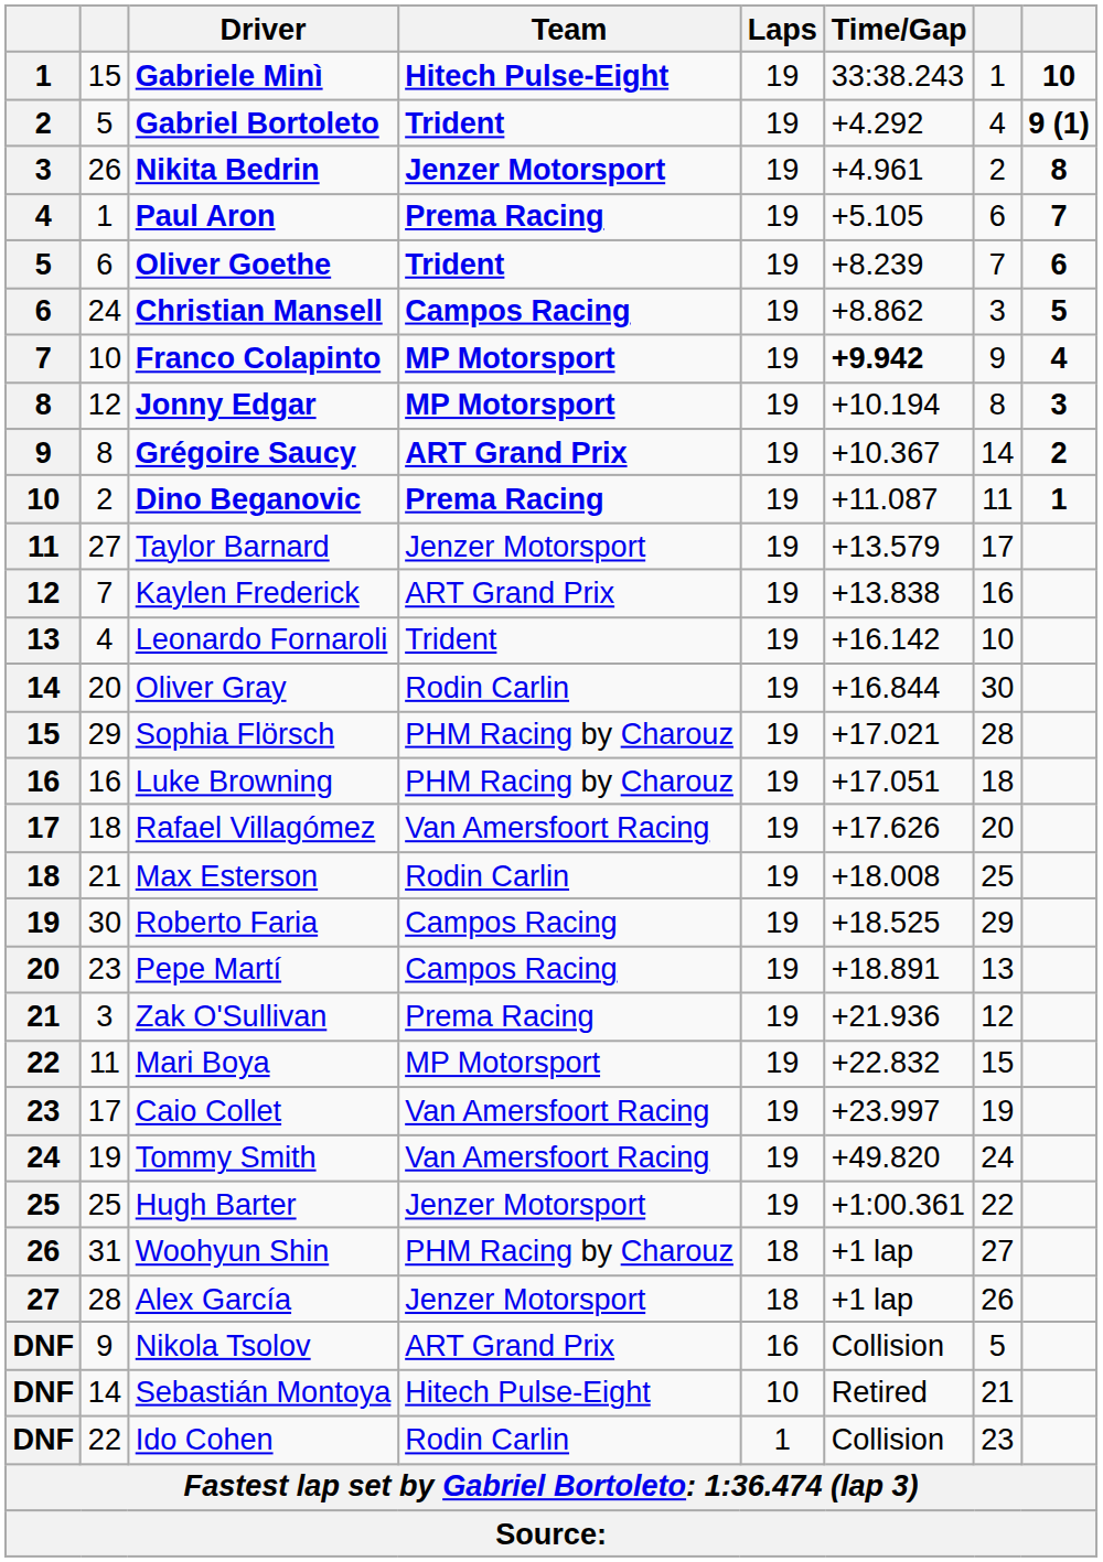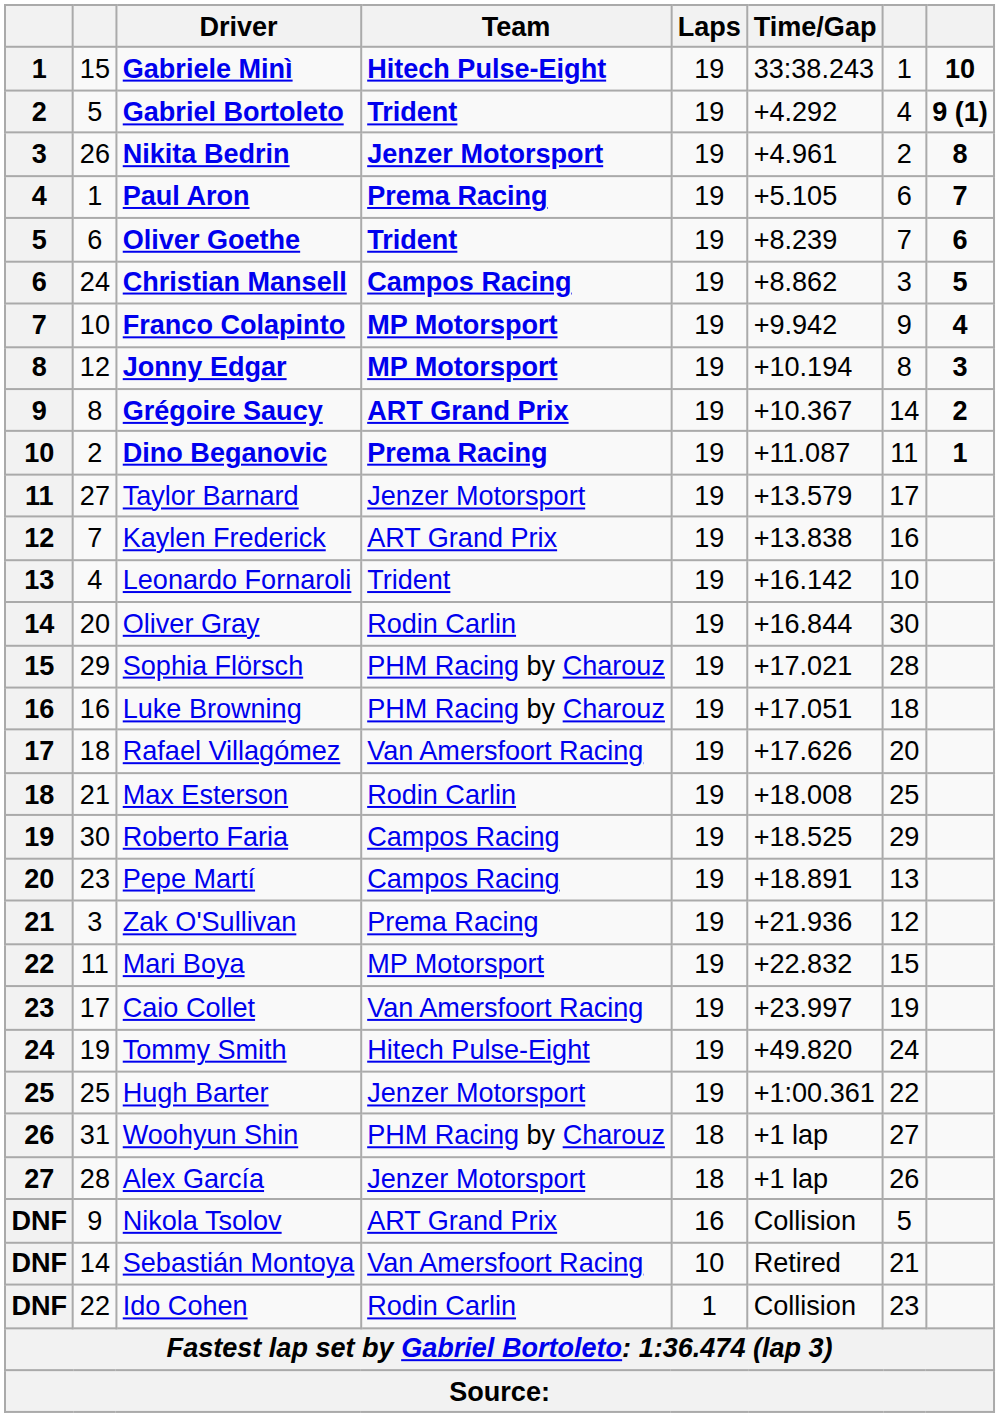Franco Colapinto | Time/Gap: bold -> normal
Tommy Smith | Team: Van Amersfoort Racing -> Hitech Pulse-Eight
Sebastián Montoya | Team: Hitech Pulse-Eight -> Van Amersfoort Racing
